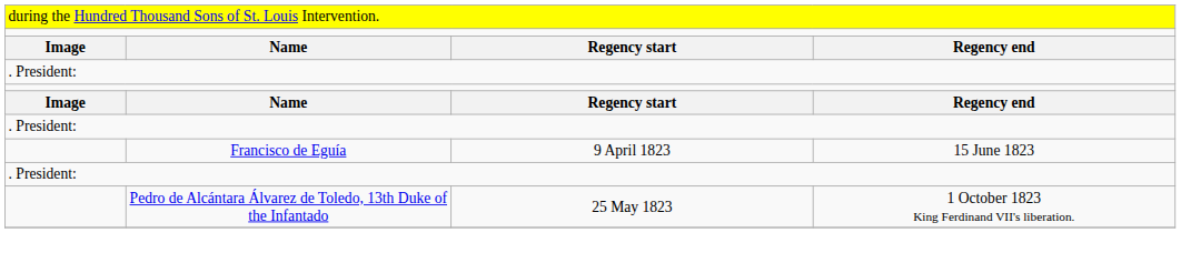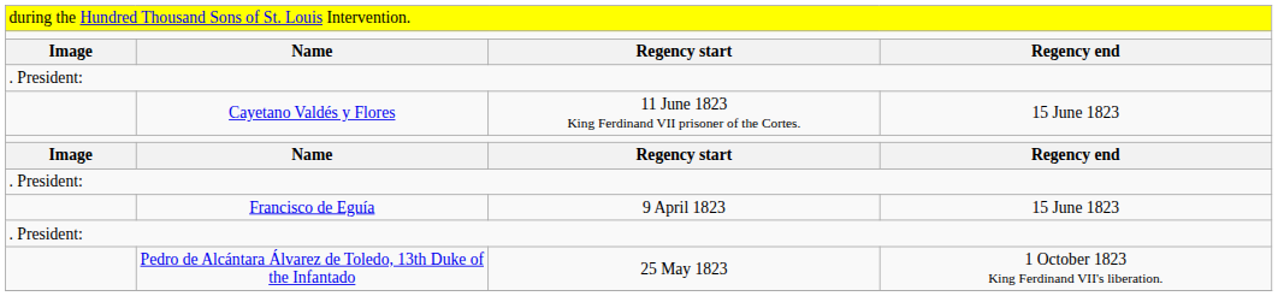+ row: Cayetano Valdés y Flores | 11 June 1823 King Ferdinand VII prisoner of the Cortes. | 15 June 1823
